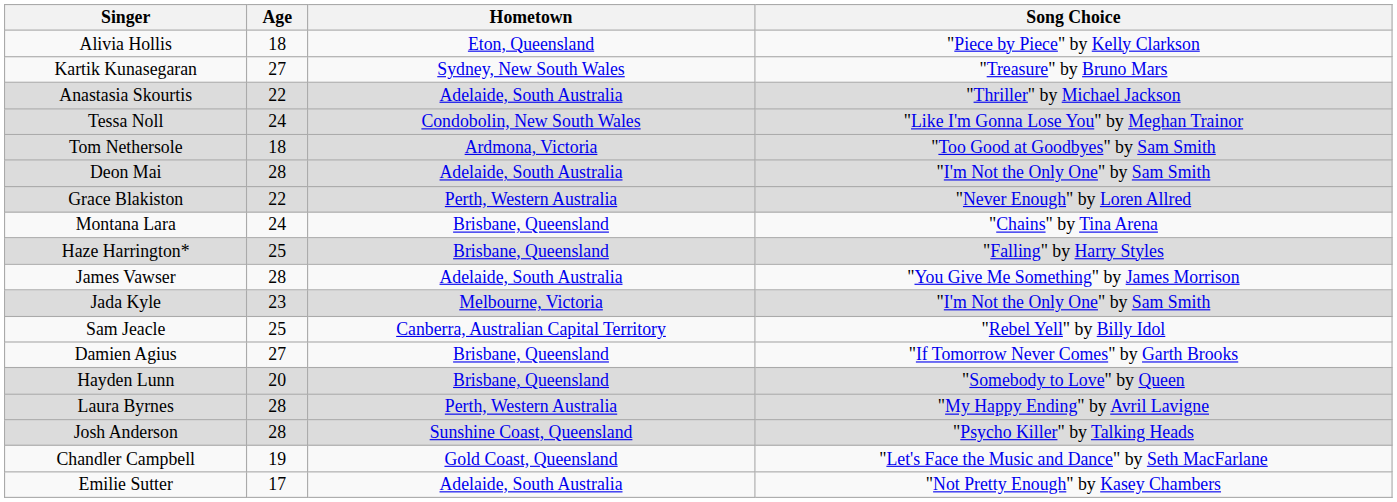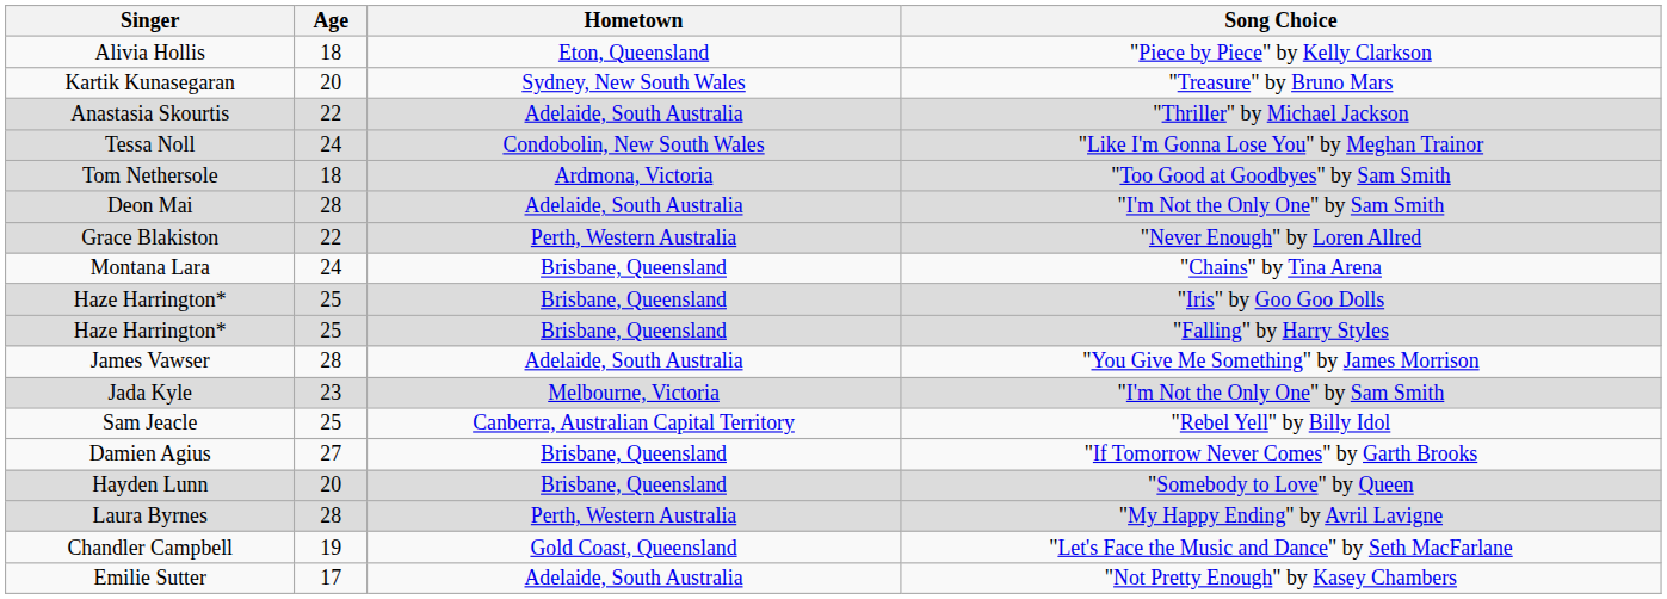Kartik Kunasegaran | Age: 27 -> 20
+ row: Haze Harrington* | 25 | Brisbane, Queensland | "Iris" by Goo Goo Dolls
- row: Josh Anderson | 28 | Sunshine Coast, Queensland | "Psycho Killer" by Talking Heads
